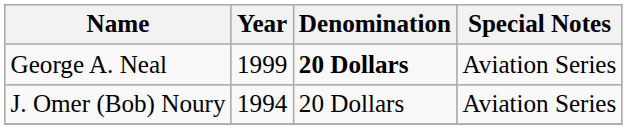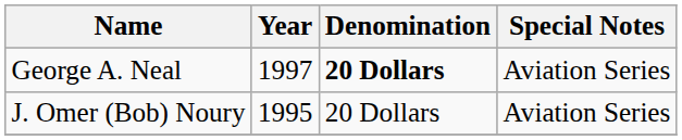George A. Neal | Year: 1999 -> 1997
J. Omer (Bob) Noury | Year: 1994 -> 1995
